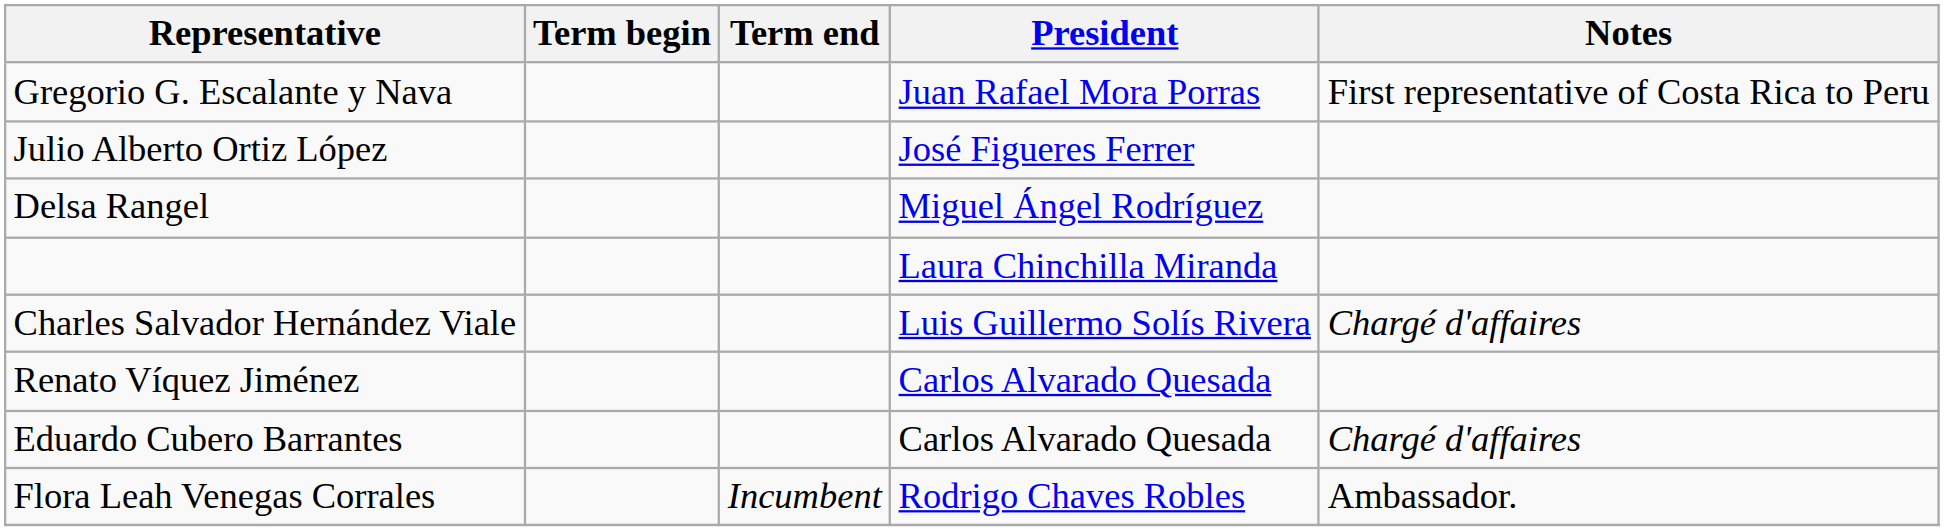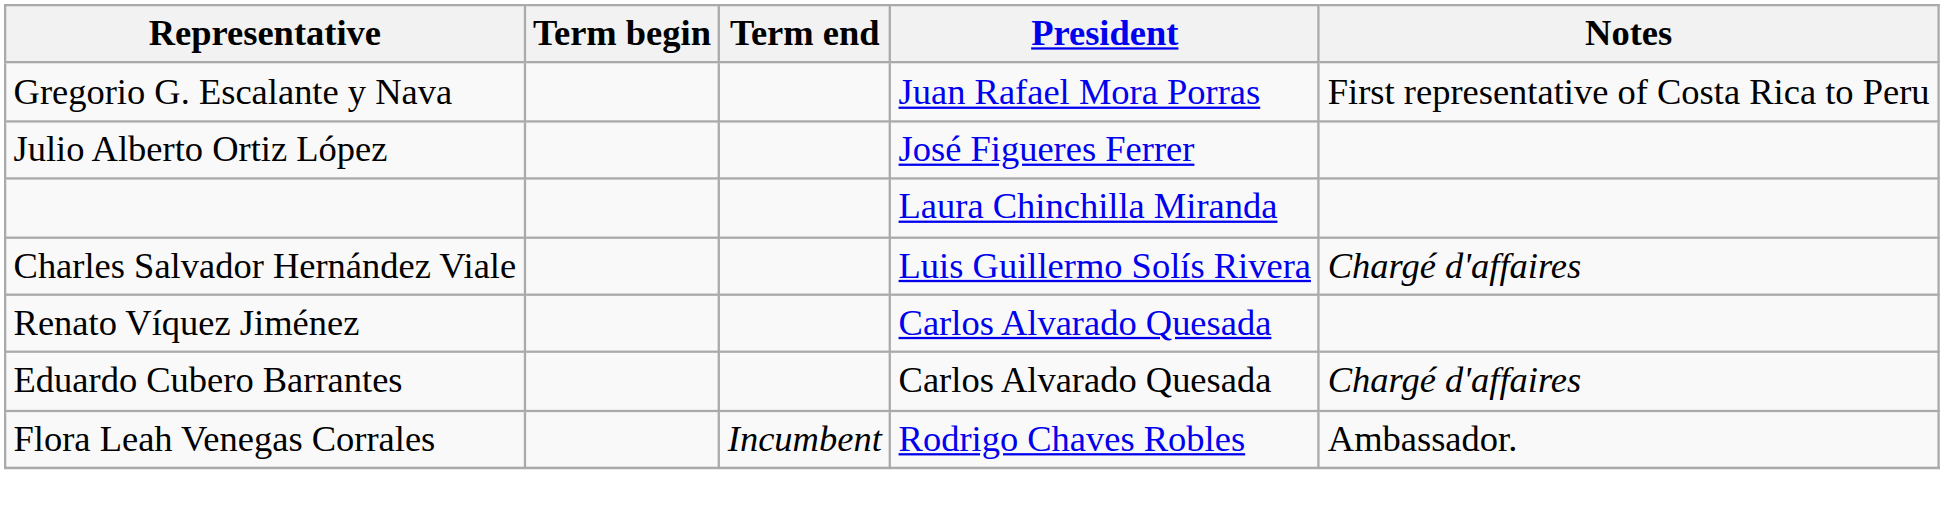- row: Delsa Rangel | Miguel Ángel Rodríguez
